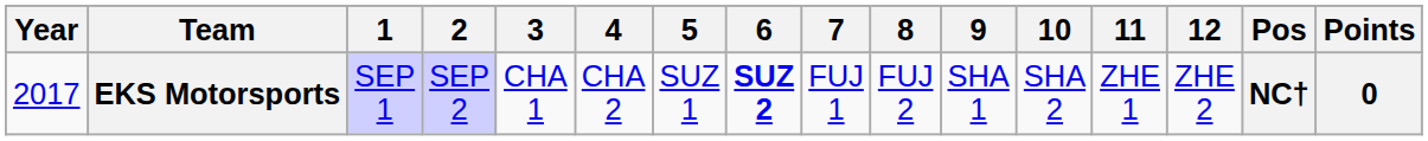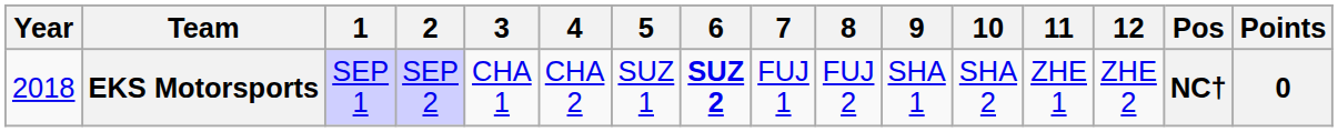EKS Motorsports | Year: 2017 -> 2018
